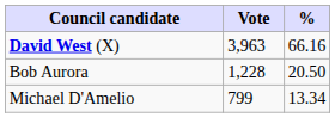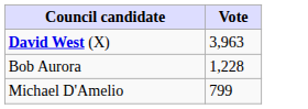- column: % | 66.16 | 20.50 | 13.34
